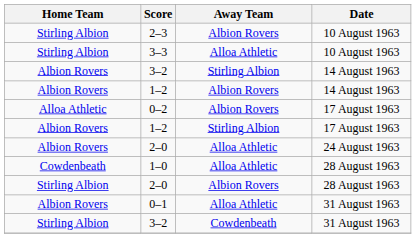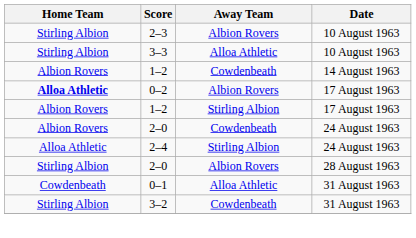- row: Albion Rovers | 3–2 | Stirling Albion | 14 August 1963
1–2 / 14 August 1963 | Away Team: Albion Rovers -> Cowdenbeath
0–2 | Home Team: normal -> bold
2–0 / 24 August 1963 | Away Team: Alloa Athletic -> Cowdenbeath
+ row: Alloa Athletic | 2–4 | Stirling Albion | 24 August 1963
- row: Cowdenbeath | 1–0 | Alloa Athletic | 28 August 1963
0–1 | Home Team: Albion Rovers -> Cowdenbeath
